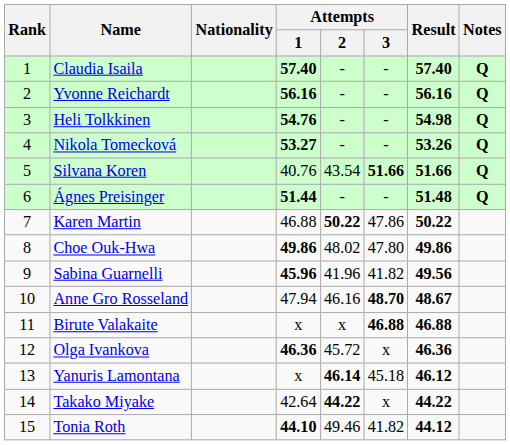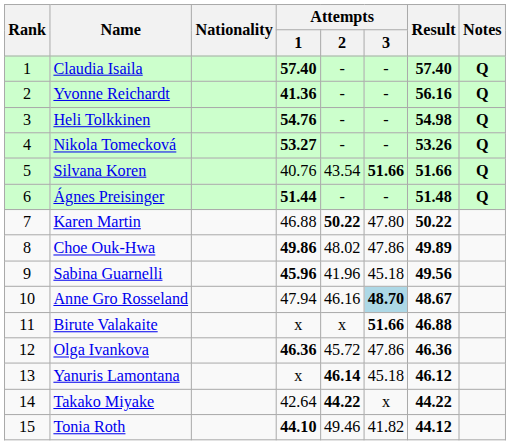Yvonne Reichardt | Attempts / 1: 56.16 -> 41.36
Karen Martin | Attempts / 3: 47.86 -> 47.80
Choe Ouk-Hwa | Attempts / 3: 47.80 -> 47.86
Choe Ouk-Hwa | Result: 49.86 -> 49.89
Sabina Guarnelli | Attempts / 3: 41.82 -> 45.18
Anne Gro Rosseland | Attempts / 3: no background -> lightblue background
Birute Valakaite | Attempts / 3: 46.88 -> 51.66
Olga Ivankova | Attempts / 3: x -> 47.86
